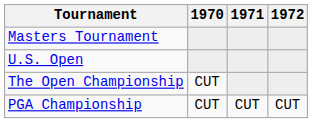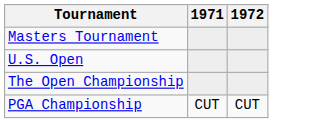- column: 1970 | CUT | CUT
